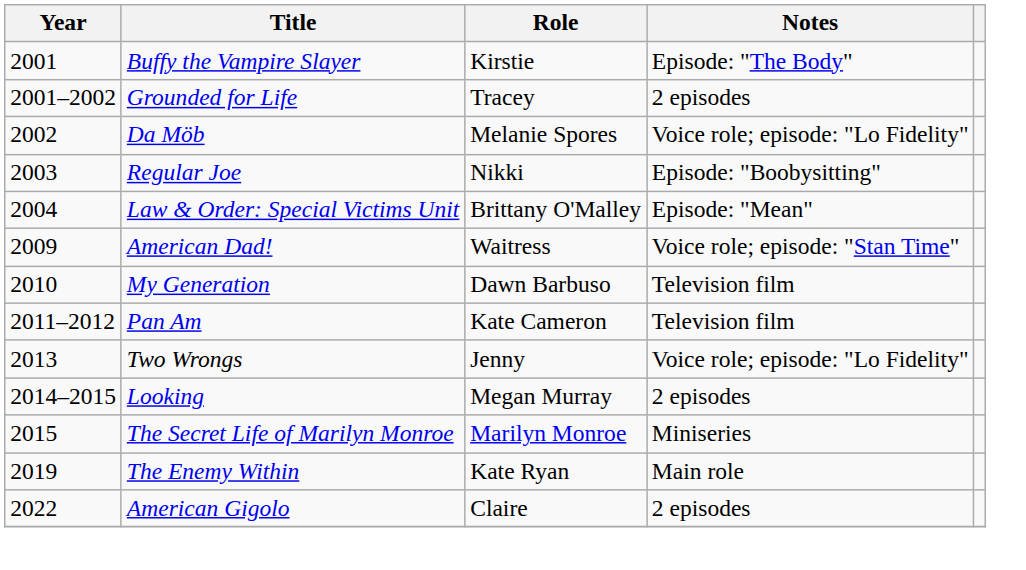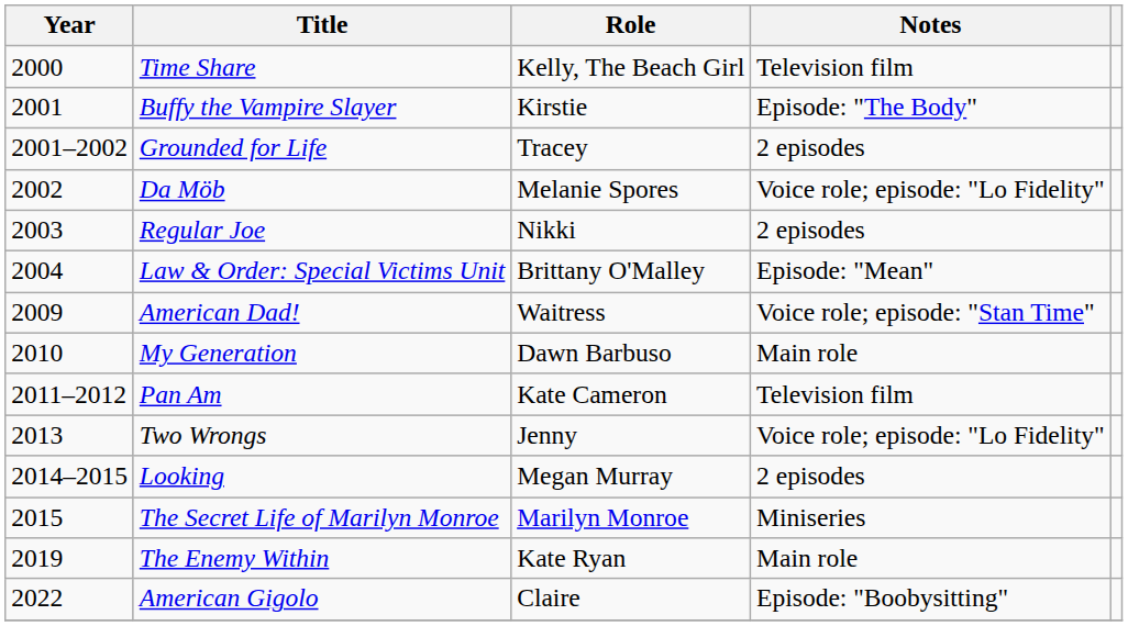+ row: 2000 | Time Share | Kelly, The Beach Girl | Television film
Regular Joe | Notes: Episode: "Boobysitting" -> 2 episodes
My Generation | Notes: Television film -> Main role
American Gigolo | Notes: 2 episodes -> Episode: "Boobysitting"
